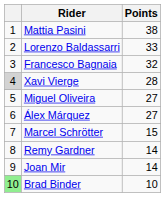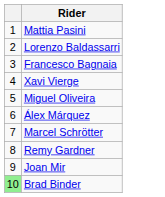- column: Points | 38 | 33 | 32 | 28 | 27 | 27 | 15 | 14 | 14 | 10
Xavi Vierge | column 1: lightgrey background -> no background
